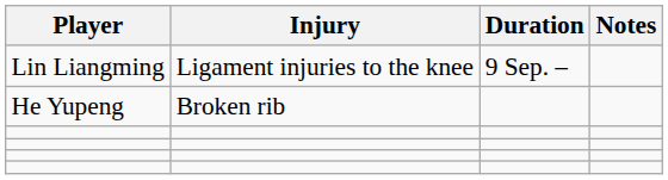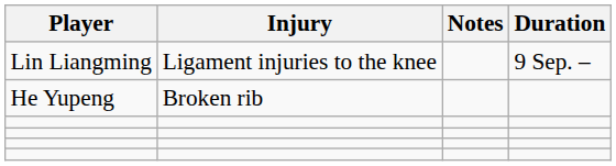columns swapped: Duration <-> Notes
